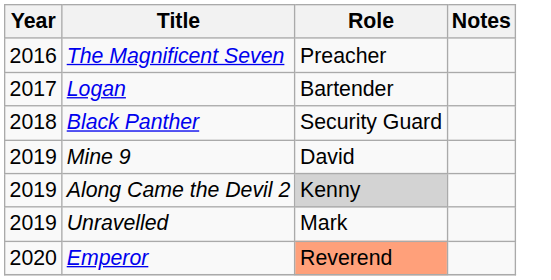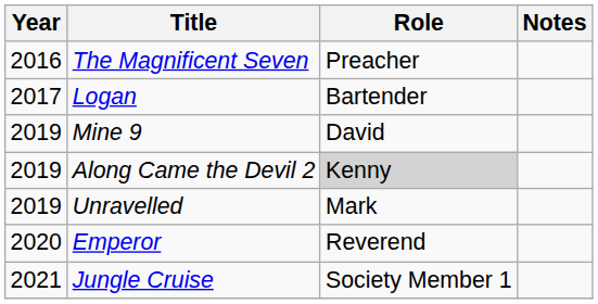- row: 2018 | Black Panther | Security Guard
Emperor | Role: lightsalmon background -> no background
+ row: 2021 | Jungle Cruise | Society Member 1
